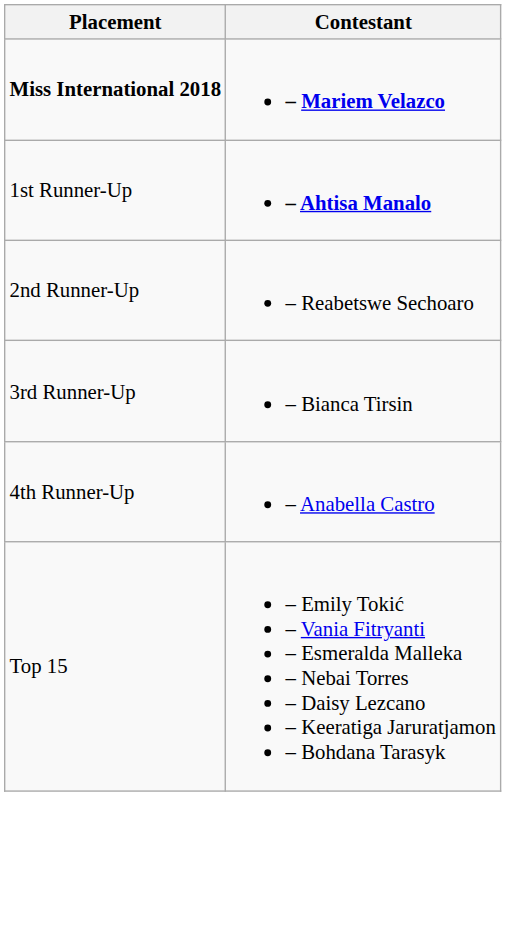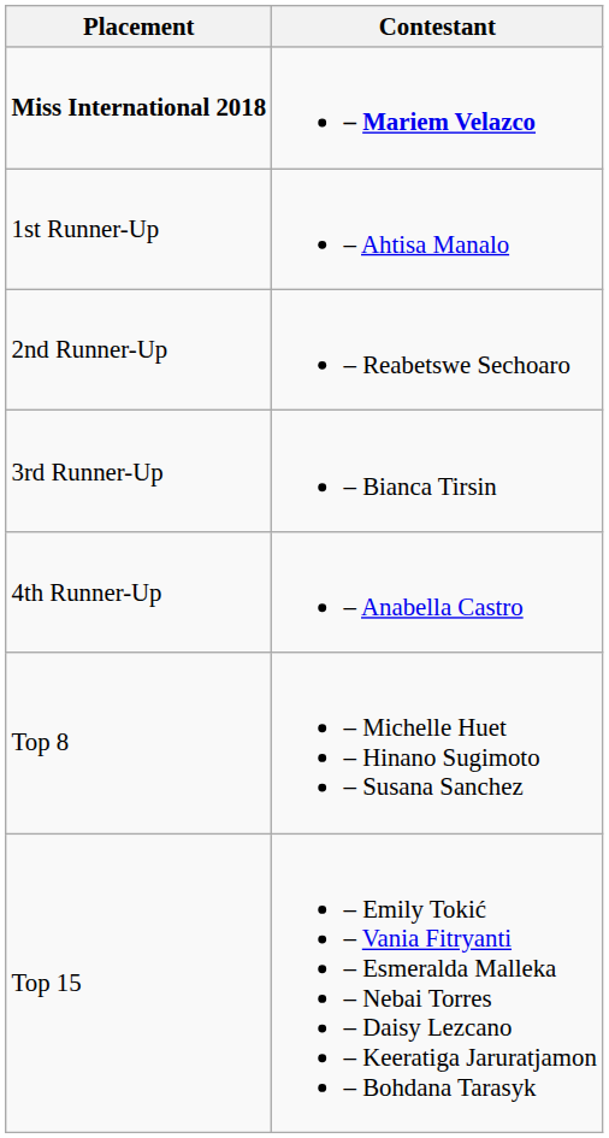1st Runner-Up | Contestant: bold -> normal
+ row: Top 8 | – Michelle Huet – Hinano Sugimoto – Susana Sanchez
